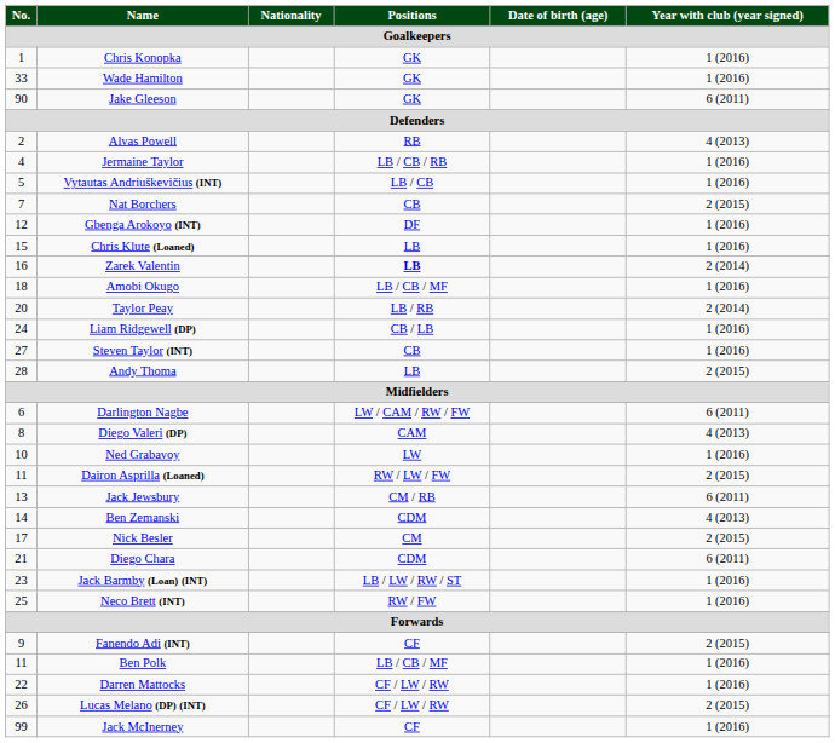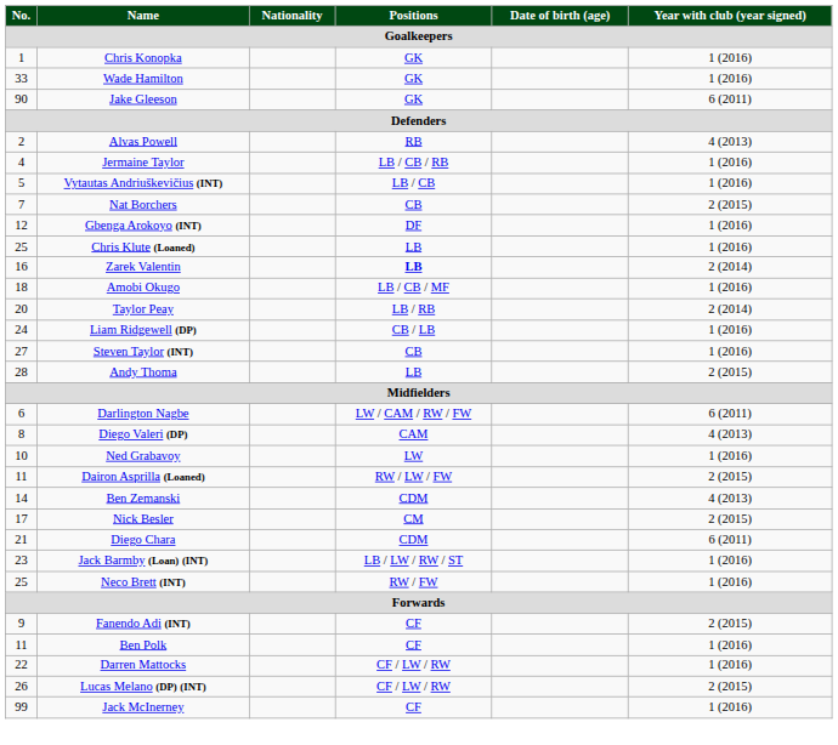Chris Klute (Loaned) | No.: 15 -> 25
- row: 13 | Jack Jewsbury | CM / RB | 6 (2011)
Ben Polk | Positions: LB / CB / MF -> CF
